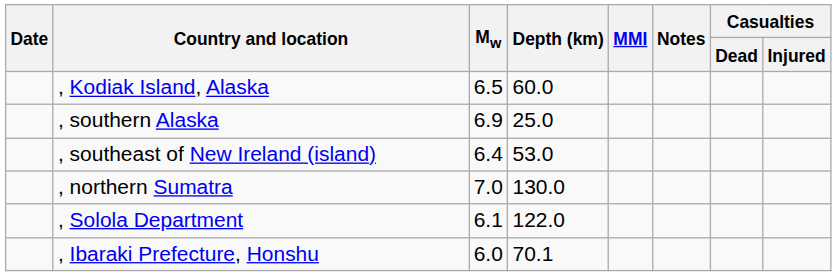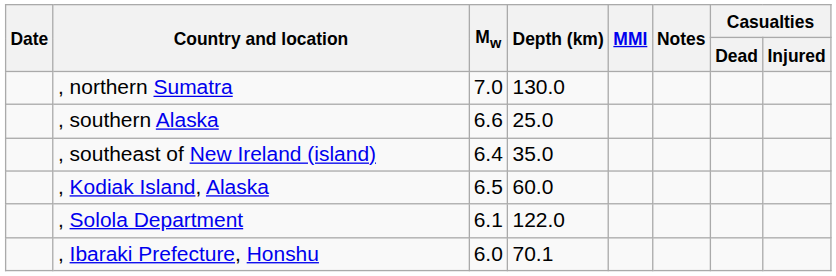rows swapped: , northern Sumatra <-> , Kodiak Island, Alaska
, southern Alaska | Mw: 6.9 -> 6.6
, southeast of New Ireland (island) | Depth (km): 53.0 -> 35.0
